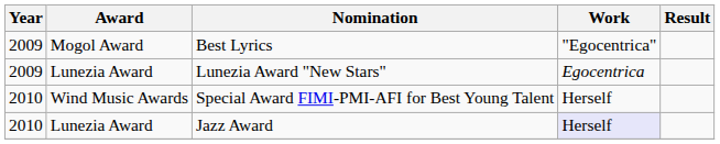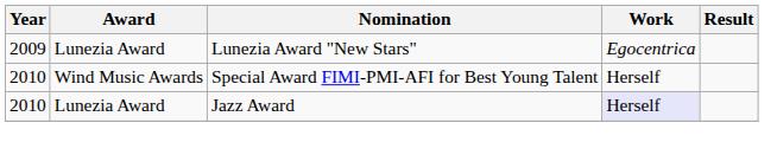- row: 2009 | Mogol Award | Best Lyrics | "Egocentrica"
